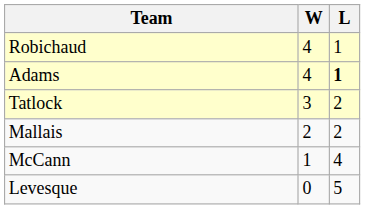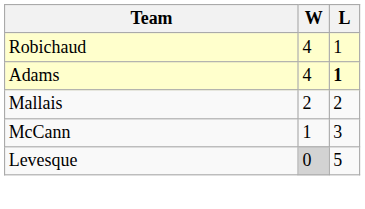- row: Tatlock | 3 | 2
McCann | L: 4 -> 3
Levesque | W: no background -> lightgrey background
